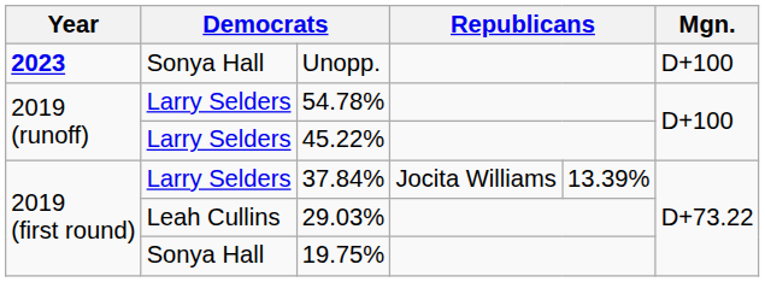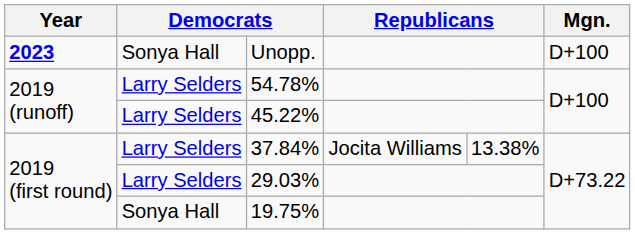37.84% | column 5: 13.39% -> 13.38%
29.03% | column 2: Leah Cullins -> Larry Selders
